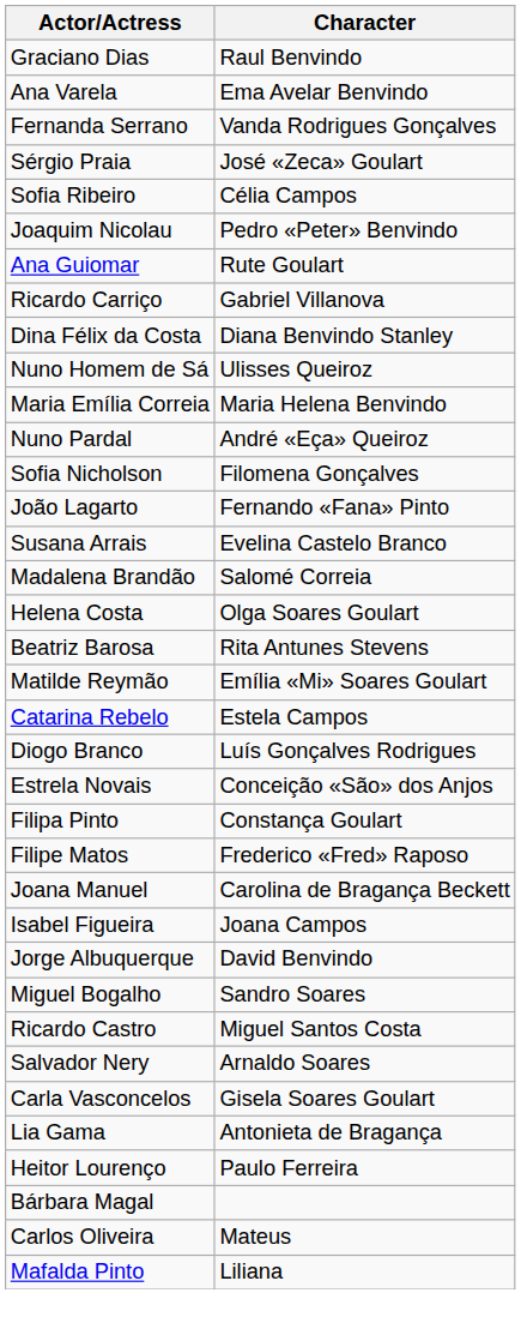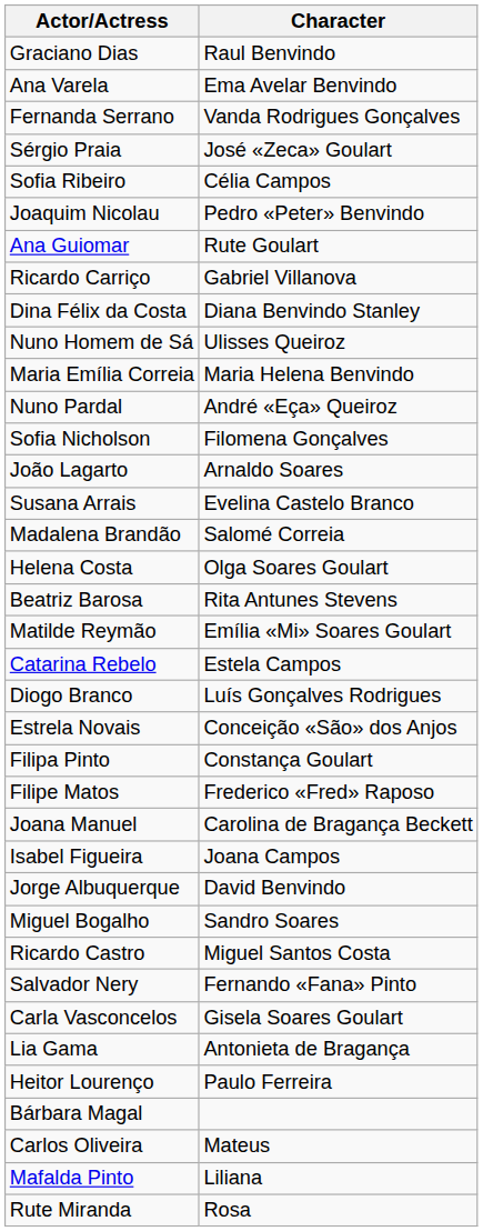João Lagarto | Character: Fernando «Fana» Pinto -> Arnaldo Soares
Salvador Nery | Character: Arnaldo Soares -> Fernando «Fana» Pinto
+ row: Rute Miranda | Rosa
